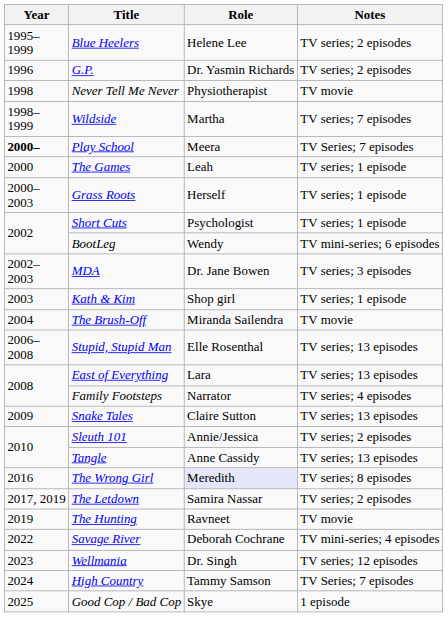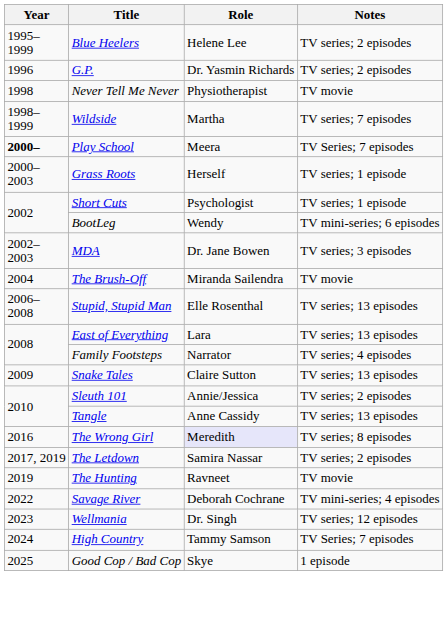- row: 2000 | The Games | Leah | TV series; 1 episode
- row: 2003 | Kath & Kim | Shop girl | TV series; 1 episode
